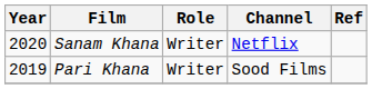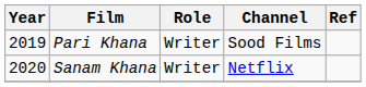rows swapped: Pari Khana <-> Sanam Khana
